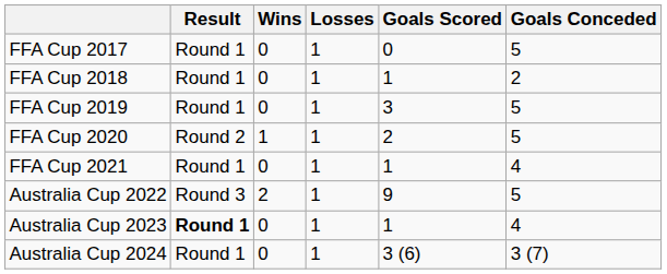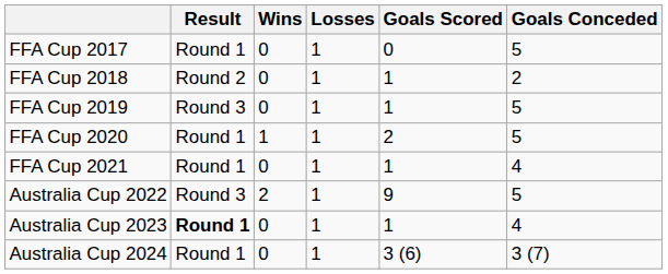FFA Cup 2018 | Result: Round 1 -> Round 2
FFA Cup 2019 | Result: Round 1 -> Round 3
FFA Cup 2019 | Goals Scored: 3 -> 1
FFA Cup 2020 | Result: Round 2 -> Round 1
